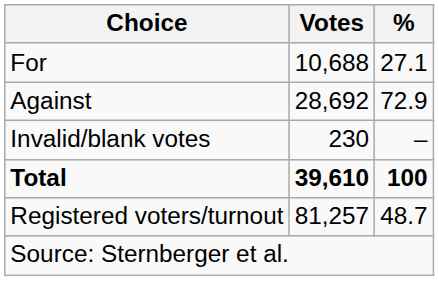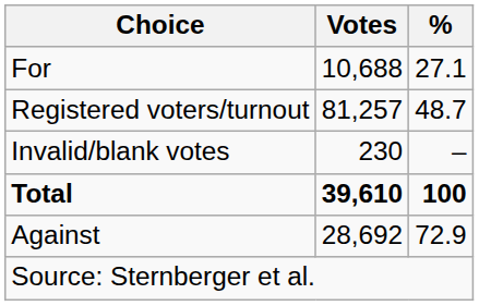rows swapped: Against <-> Registered voters/turnout
